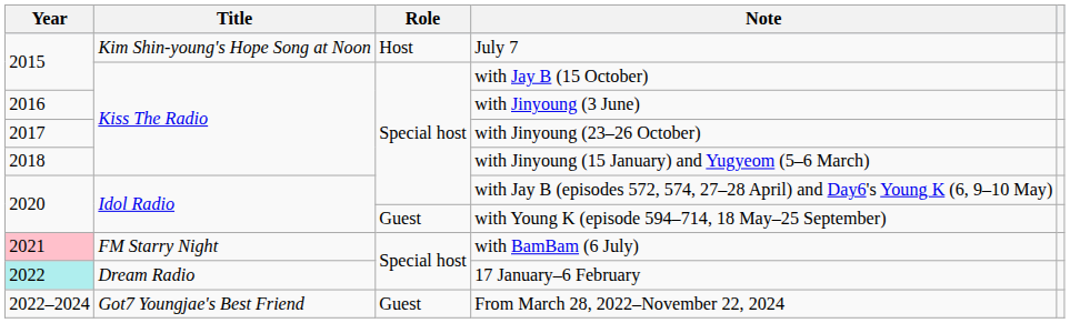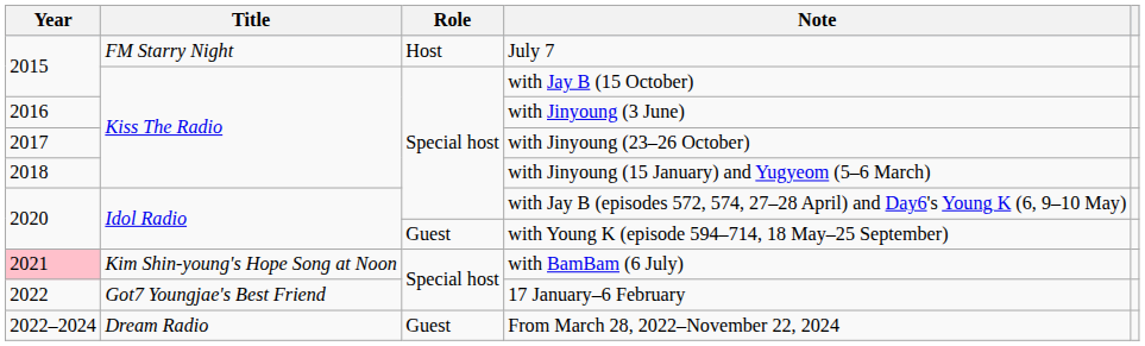July 7 | Title: Kim Shin-young's Hope Song at Noon -> FM Starry Night
with BamBam (6 July) | Title: FM Starry Night -> Kim Shin-young's Hope Song at Noon
17 January–6 February | Year: paleturquoise background -> no background
17 January–6 February | Title: Dream Radio -> Got7 Youngjae's Best Friend
From March 28, 2022–November 22, 2024 | Title: Got7 Youngjae's Best Friend -> Dream Radio
